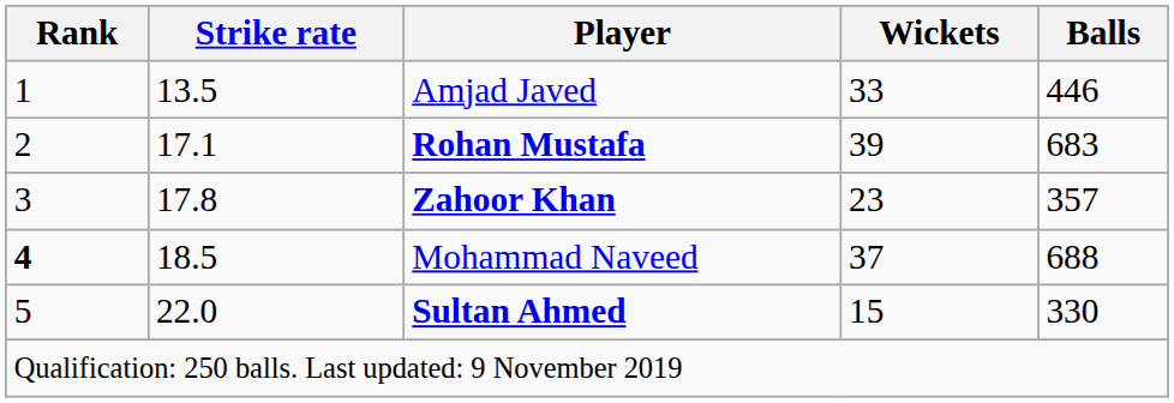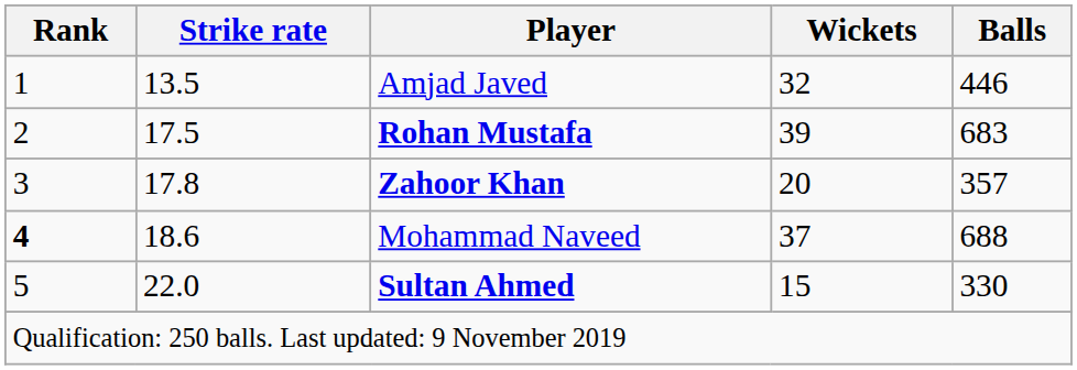Amjad Javed | Wickets: 33 -> 32
Rohan Mustafa | Strike rate: 17.1 -> 17.5
Zahoor Khan | Wickets: 23 -> 20
Mohammad Naveed | Strike rate: 18.5 -> 18.6
